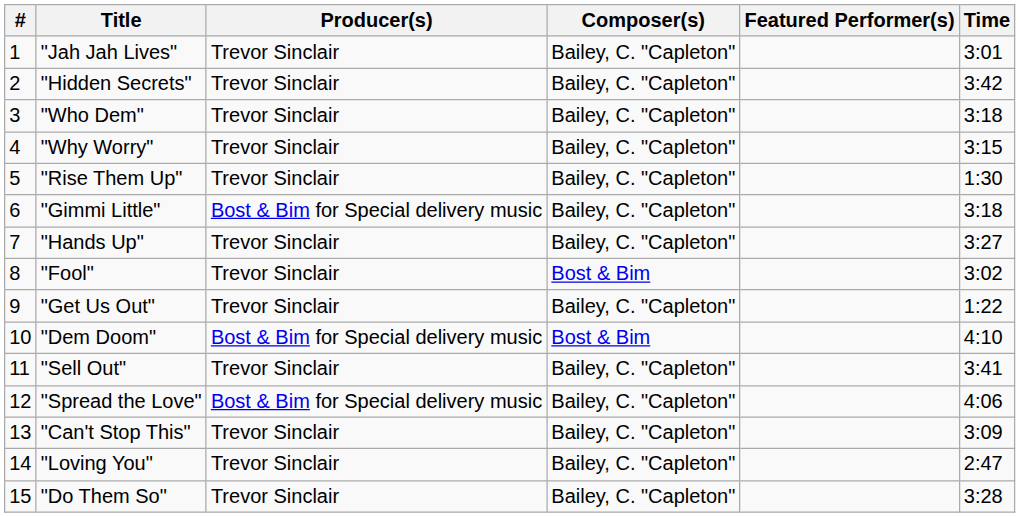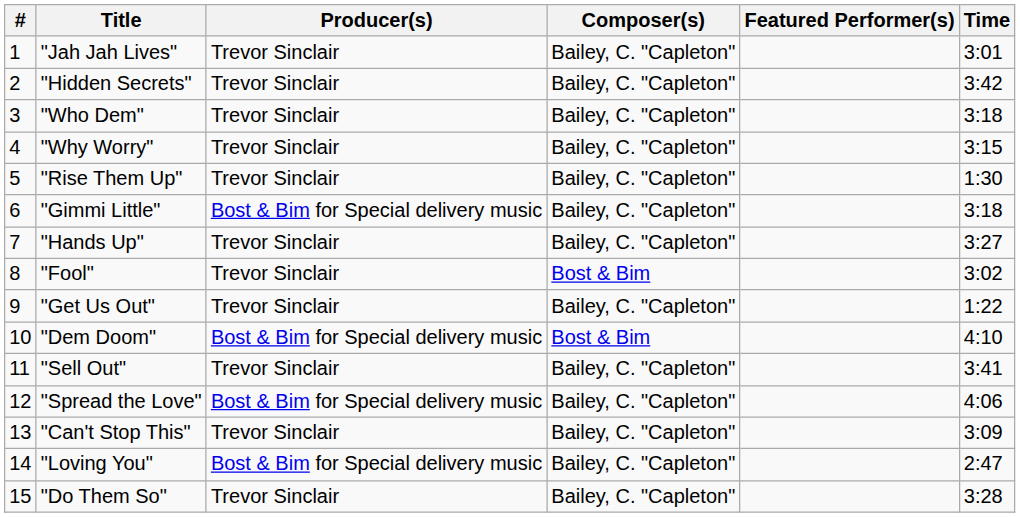"Loving You" | Producer(s): Trevor Sinclair -> Bost & Bim for Special delivery music
